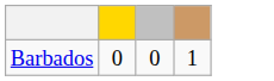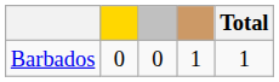+ column: Total | 1
